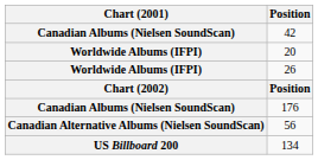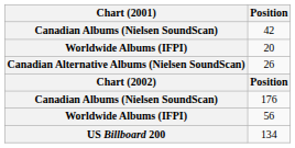26 | Chart (2001): Worldwide Albums (IFPI) -> Canadian Alternative Albums (Nielsen SoundScan)
56 | Chart (2001): Canadian Alternative Albums (Nielsen SoundScan) -> Worldwide Albums (IFPI)
